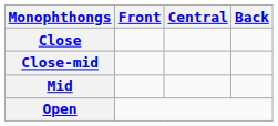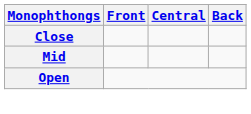- row: Close-mid
